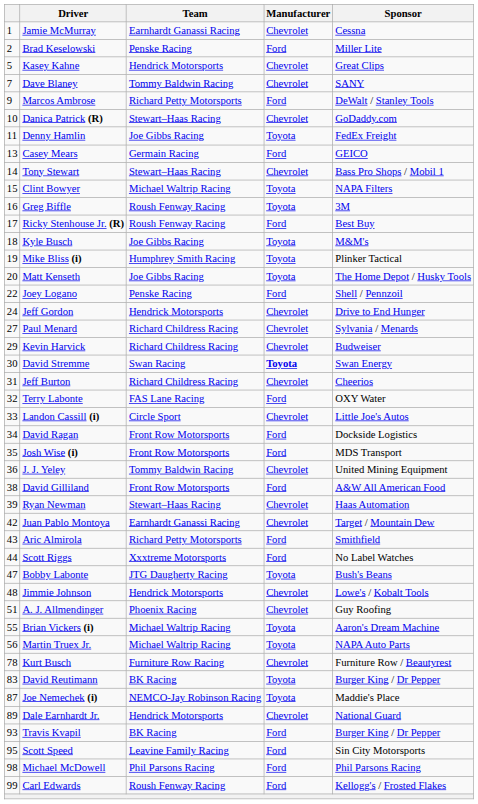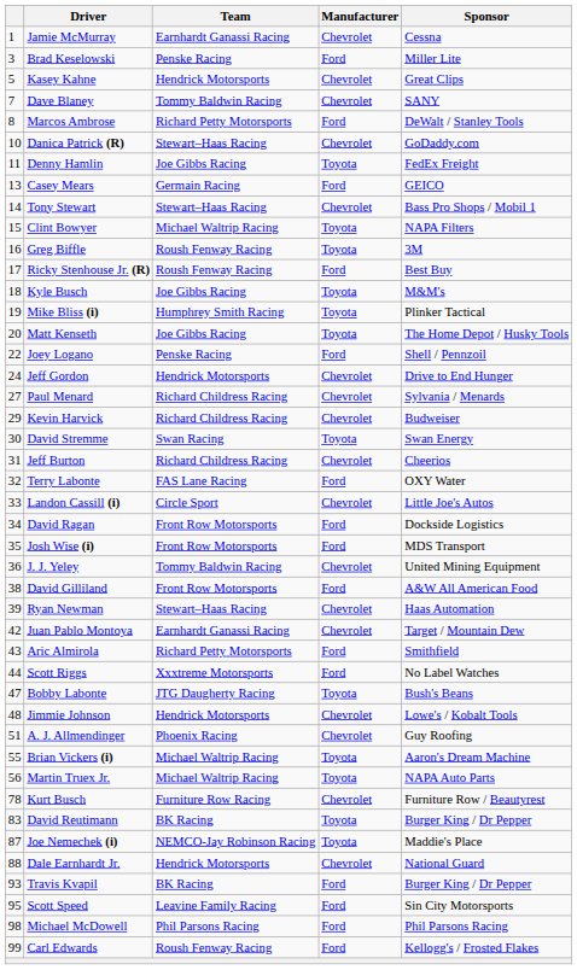Brad Keselowski | column 1: 2 -> 3
Marcos Ambrose | column 1: 9 -> 8
David Stremme | Manufacturer: bold -> normal
Dale Earnhardt Jr. | column 1: 89 -> 88
